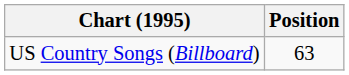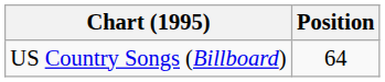US Country Songs (Billboard) | Position: 63 -> 64
